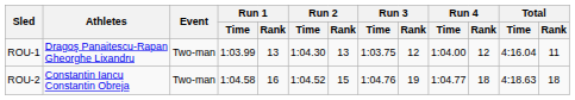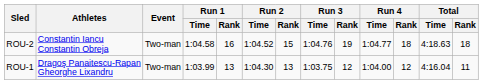rows swapped: ROU-1 <-> ROU-2
